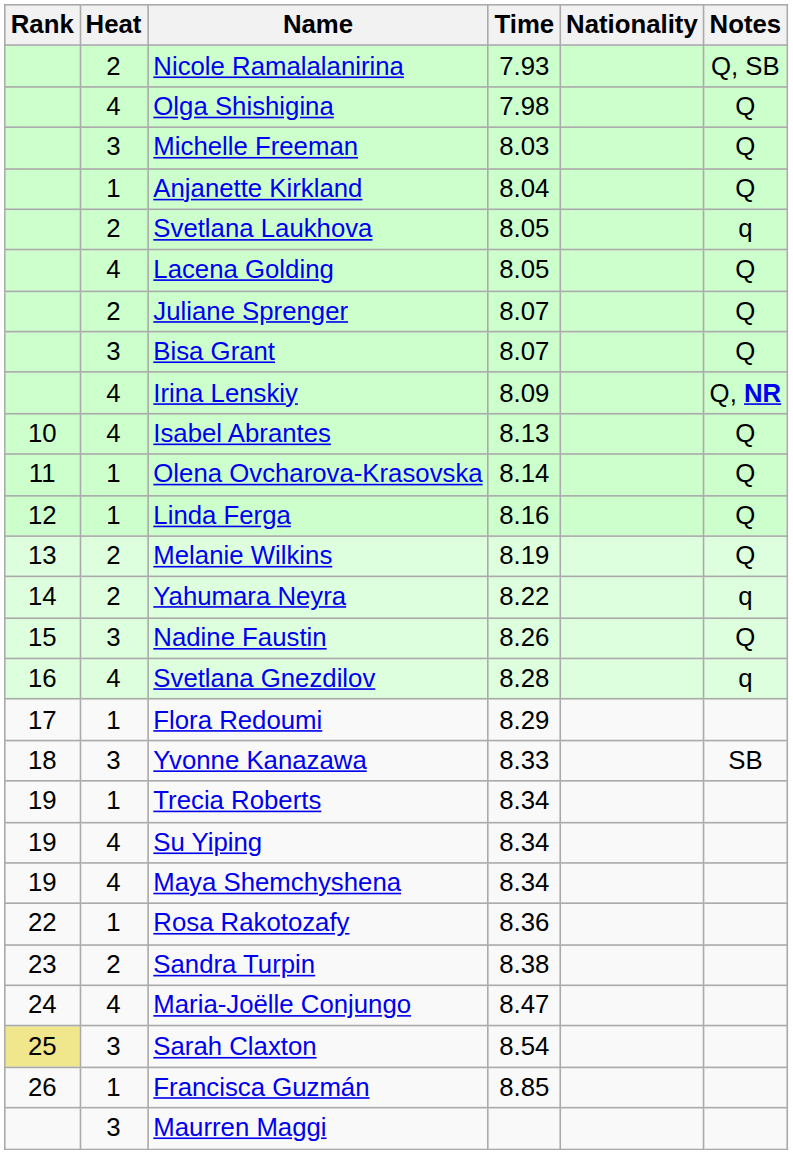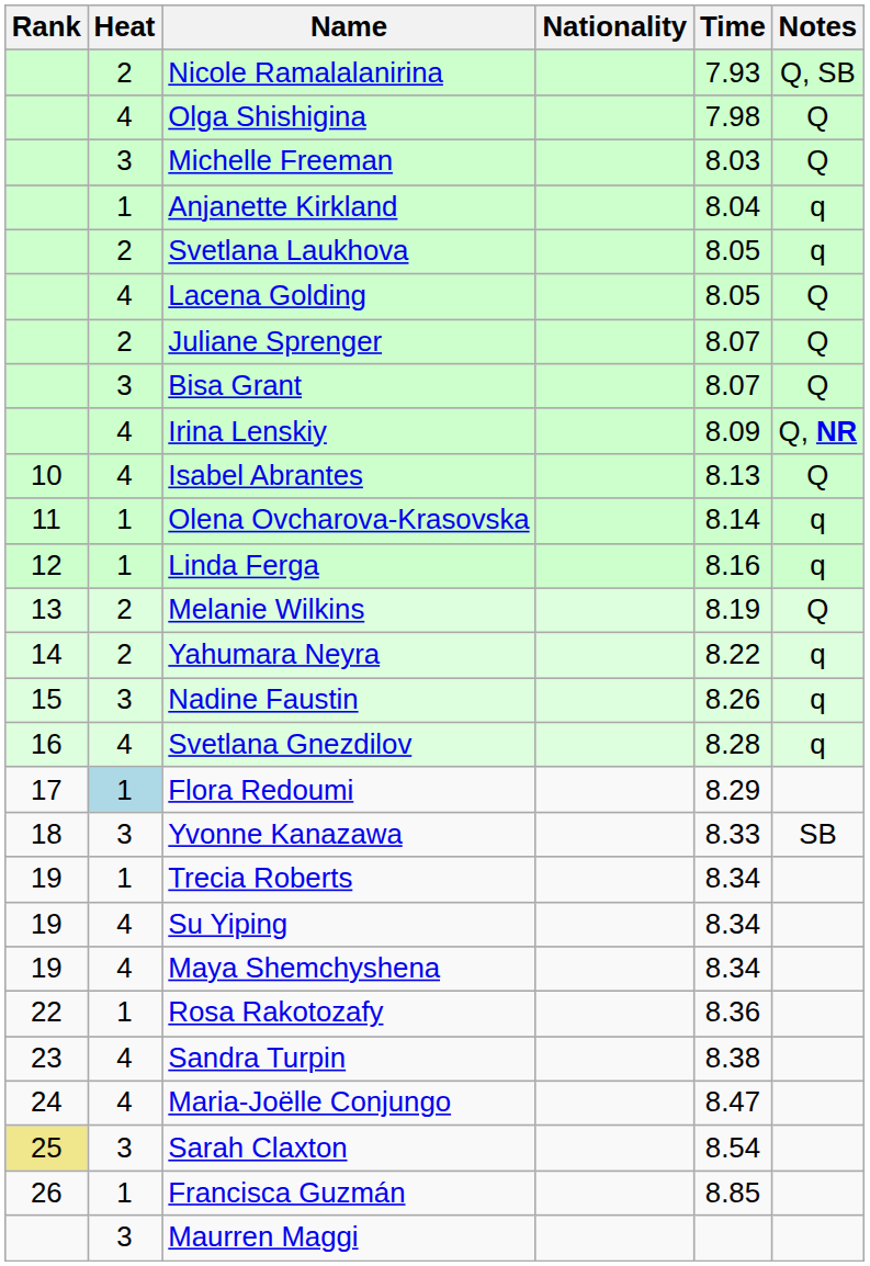columns swapped: Nationality <-> Time
Anjanette Kirkland | Notes: Q -> q
Olena Ovcharova-Krasovska | Notes: Q -> q
Linda Ferga | Notes: Q -> q
Nadine Faustin | Notes: Q -> q
Flora Redoumi | Heat: no background -> lightblue background
Sandra Turpin | Heat: 2 -> 4
